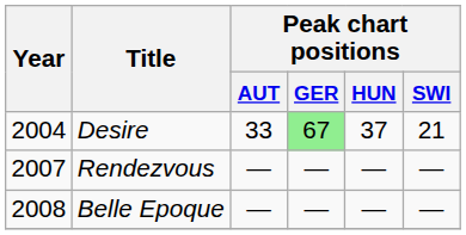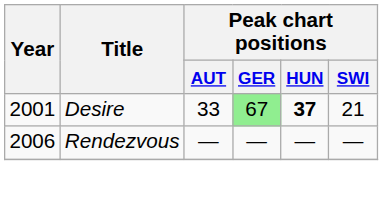Desire | Year: 2004 -> 2001
Desire | Peak chart positions / HUN: normal -> bold
Rendezvous | Year: 2007 -> 2006
- row: 2008 | Belle Epoque | — | — | — | —
